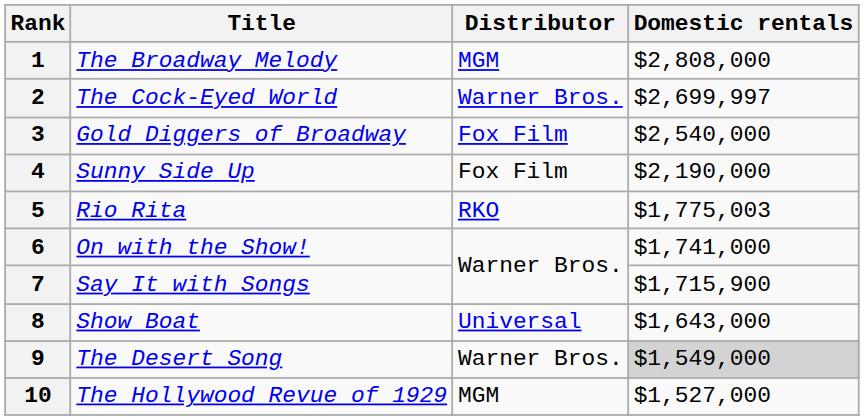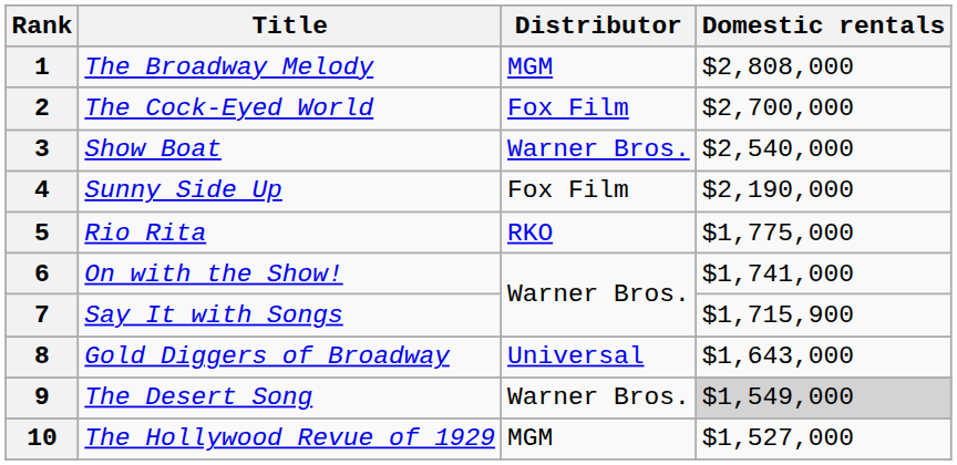2 | Distributor: Warner Bros. -> Fox Film
2 | Domestic rentals: $2,699,997 -> $2,700,000
3 | Title: Gold Diggers of Broadway -> Show Boat
3 | Distributor: Fox Film -> Warner Bros.
5 | Domestic rentals: $1,775,003 -> $1,775,000
8 | Title: Show Boat -> Gold Diggers of Broadway
